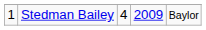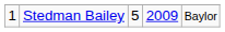Stedman Bailey | column 3: 4 -> 5
